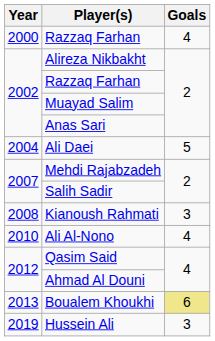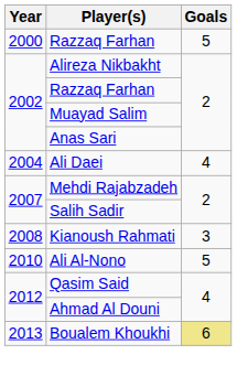2000 / Razzaq Farhan | Goals: 4 -> 5
Ali Daei | Goals: 5 -> 4
Ali Al-Nono | Goals: 4 -> 5
- row: 2019 | Hussein Ali | 3
